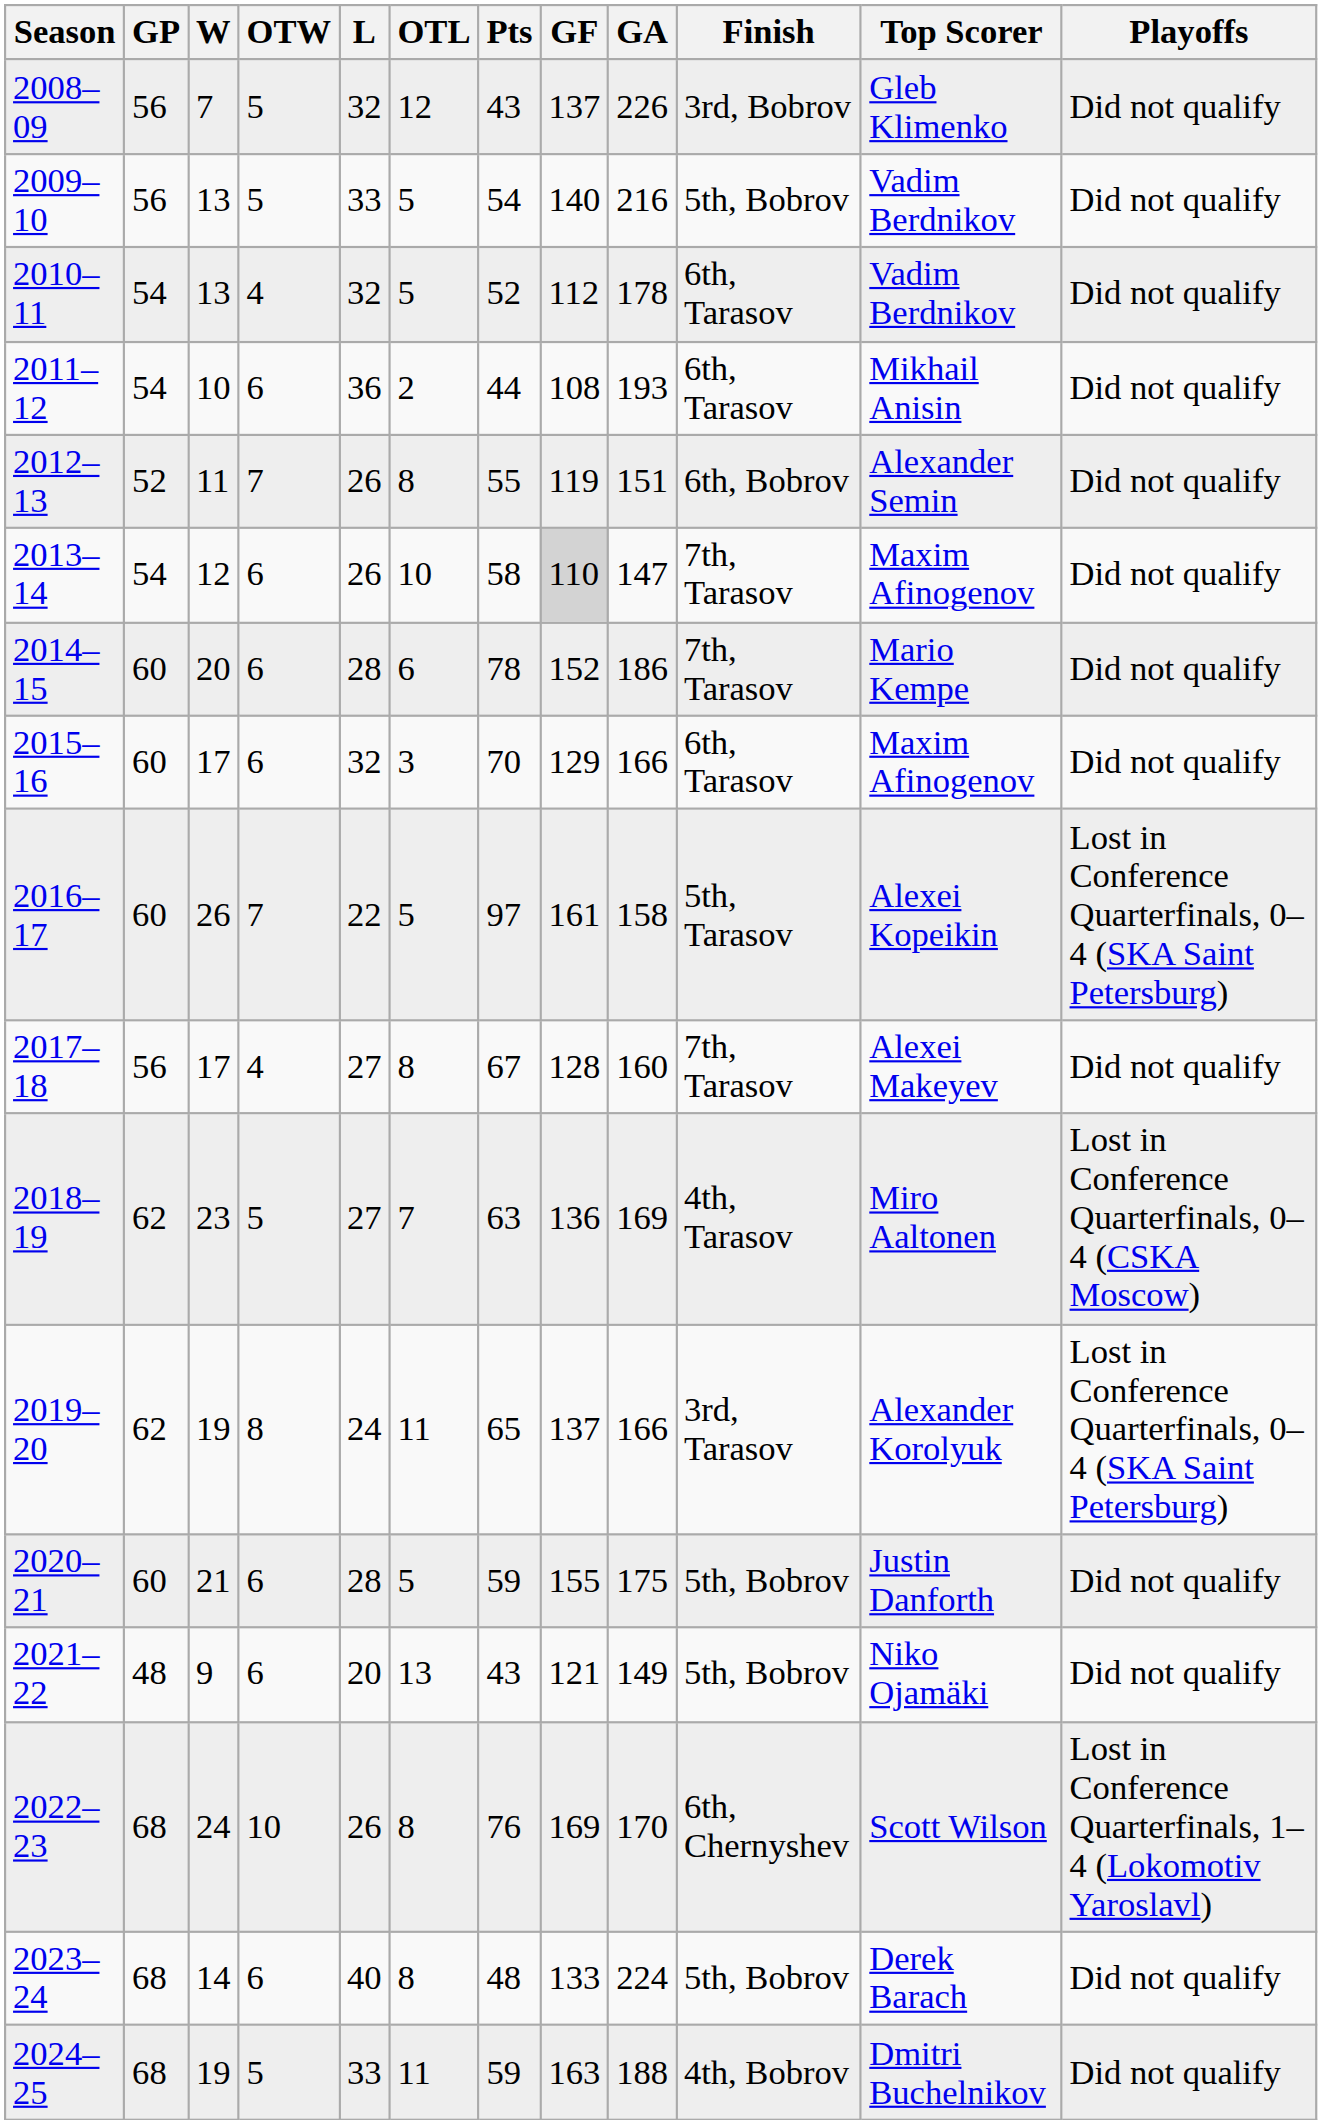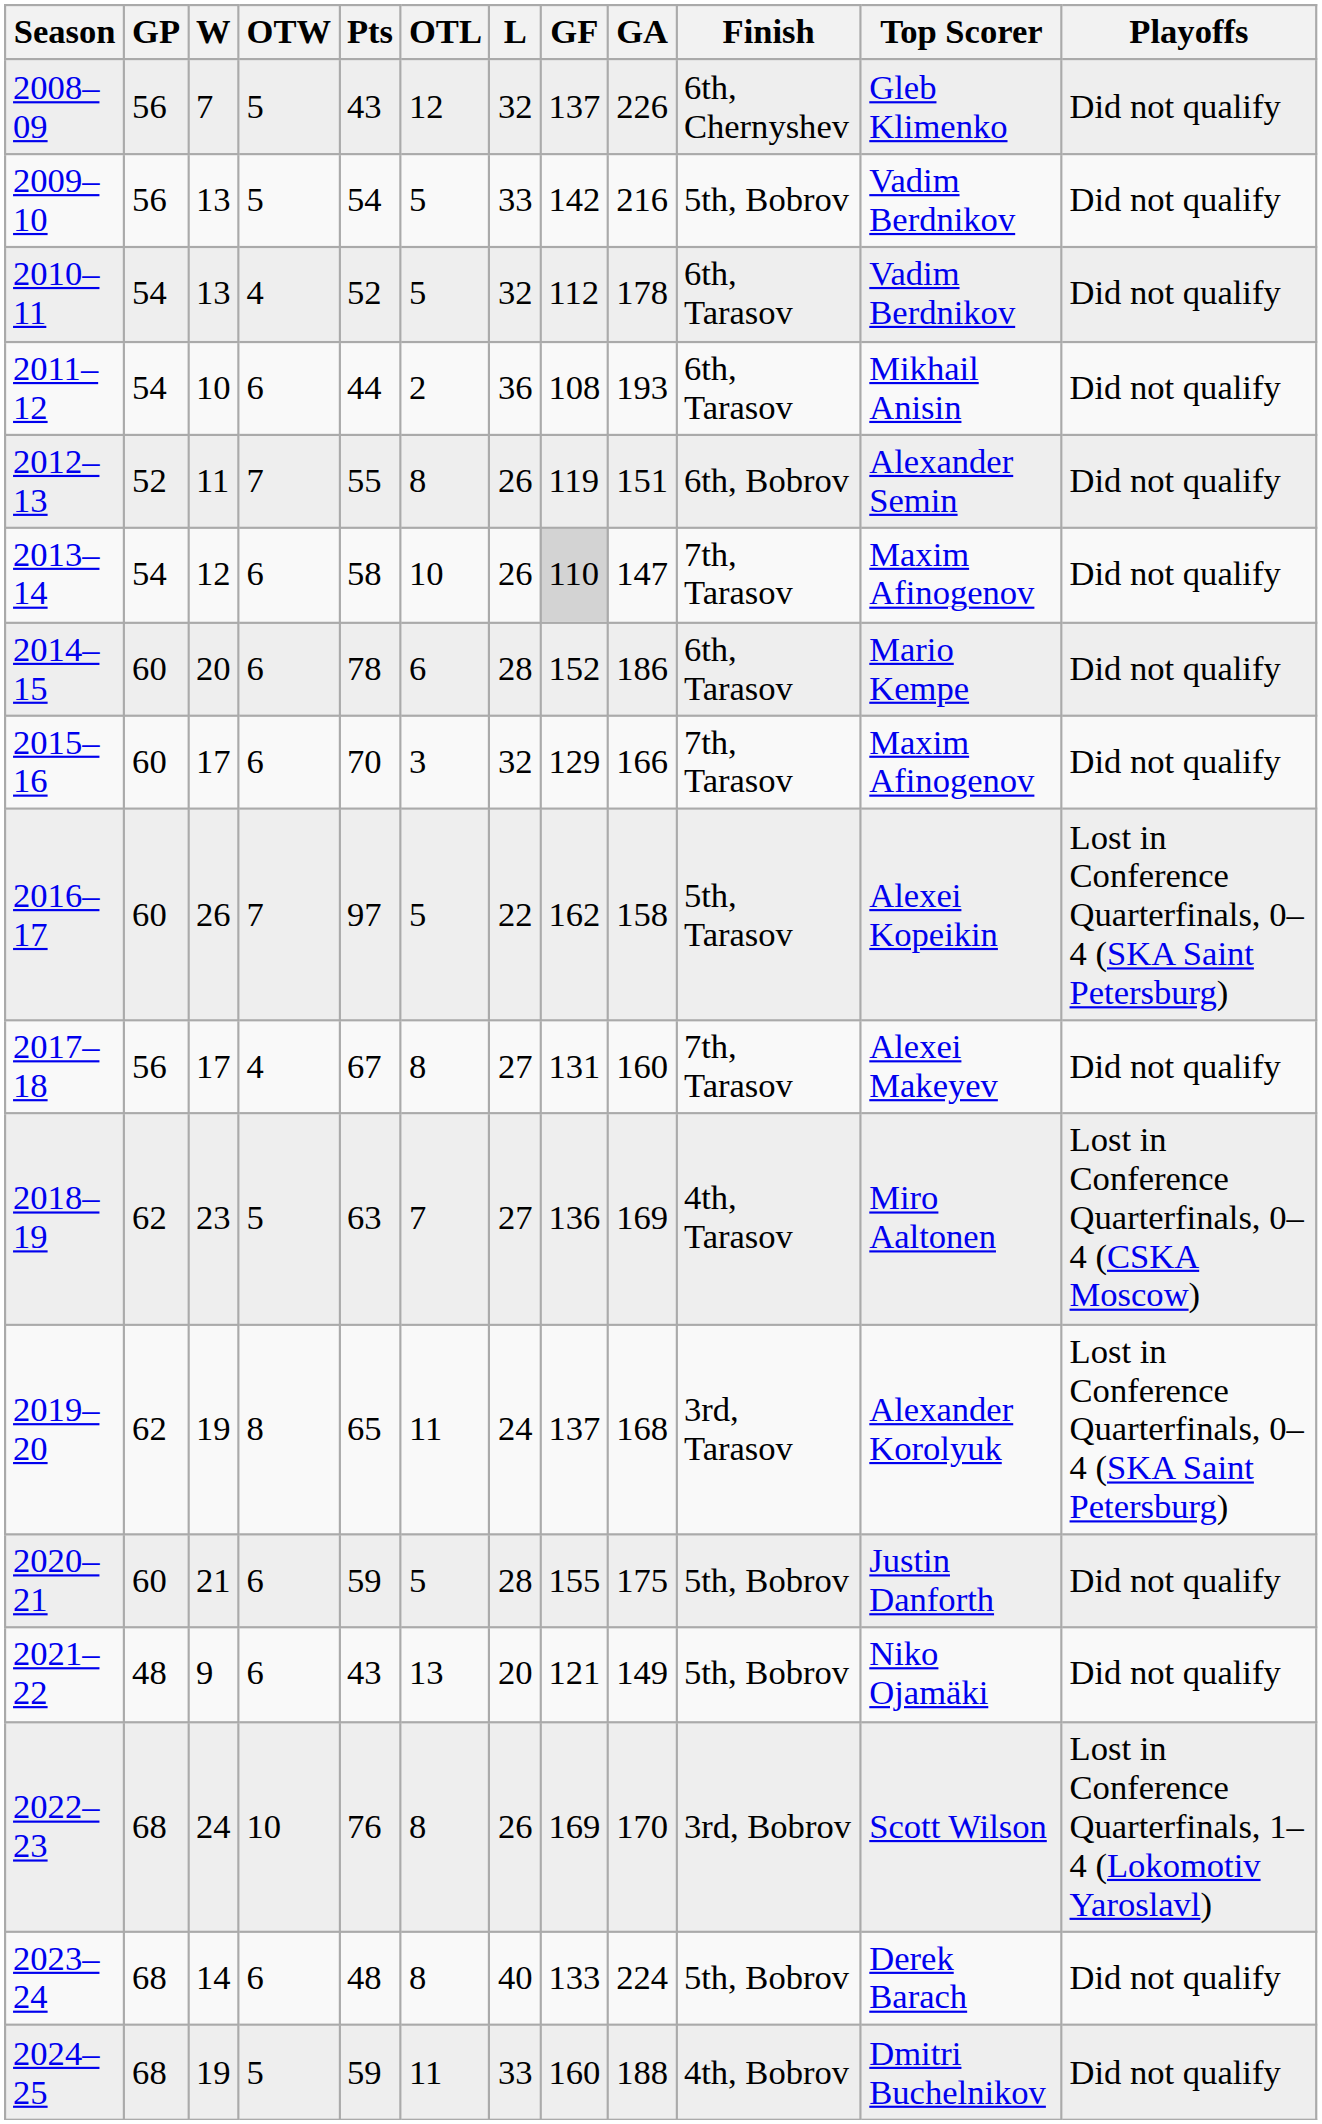columns swapped: L <-> Pts
2008–09 | Finish: 3rd, Bobrov -> 6th, Chernyshev
2009–10 | GF: 140 -> 142
2014–15 | Finish: 7th, Tarasov -> 6th, Tarasov
2015–16 | Finish: 6th, Tarasov -> 7th, Tarasov
2016–17 | GF: 161 -> 162
2017–18 | GF: 128 -> 131
2019–20 | GA: 166 -> 168
2022–23 | Finish: 6th, Chernyshev -> 3rd, Bobrov
2024–25 | GF: 163 -> 160
